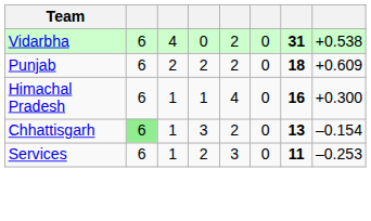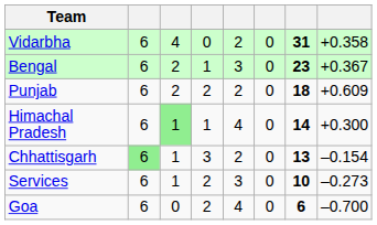Vidarbha | column 8: +0.538 -> +0.358
+ row: Bengal | 6 | 2 | 1 | 3 | 0 | 23 | +0.367
Himachal Pradesh | column 3: no background -> lightgreen background
Himachal Pradesh | column 7: 16 -> 14
Services | column 7: 11 -> 10
Services | column 8: –0.253 -> –0.273
+ row: Goa | 6 | 0 | 2 | 4 | 0 | 6 | –0.700
